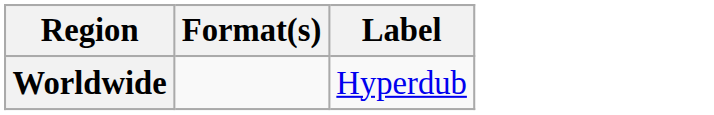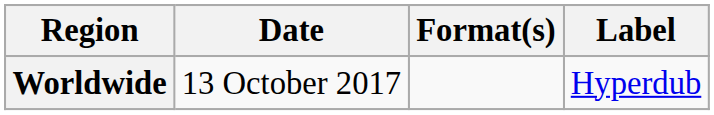+ column: Date | 13 October 2017
